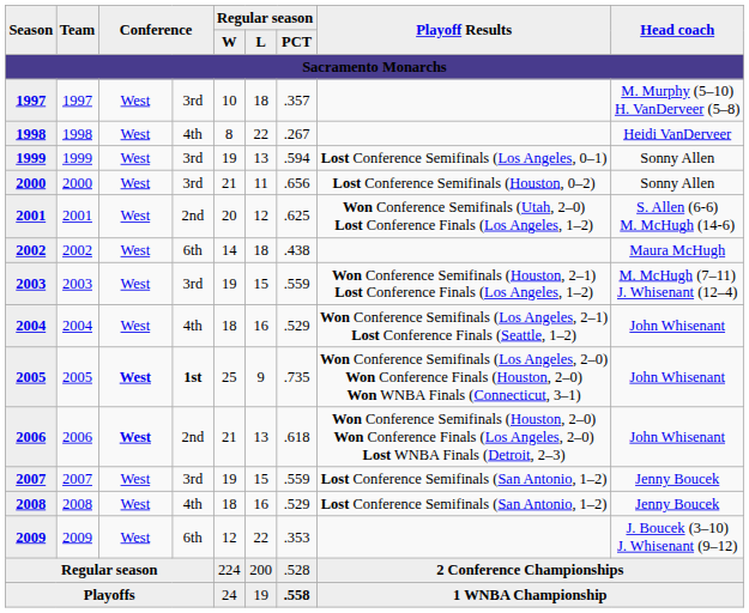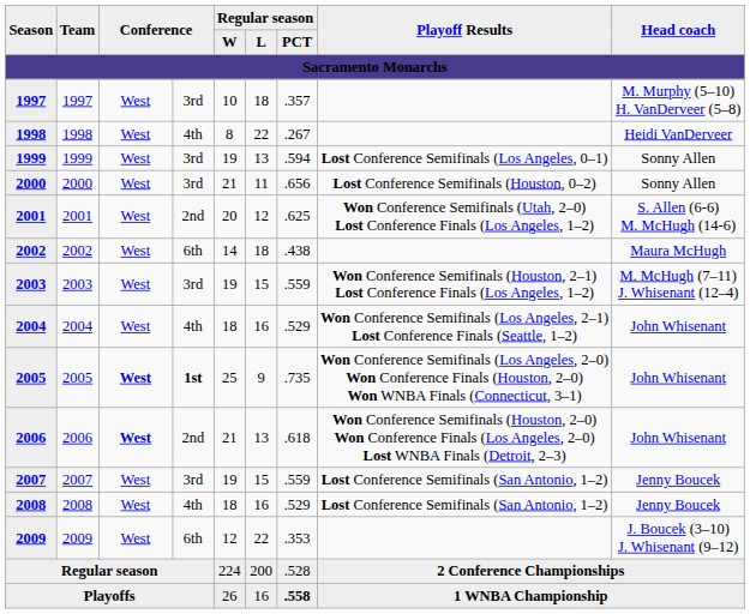Playoffs | Regular season / W: 24 -> 26
Playoffs | Regular season / L: 19 -> 16
